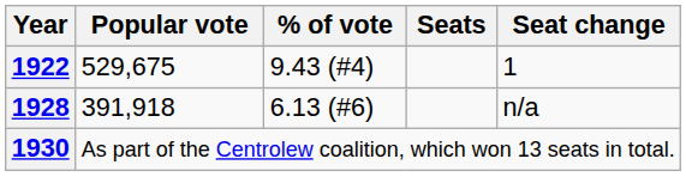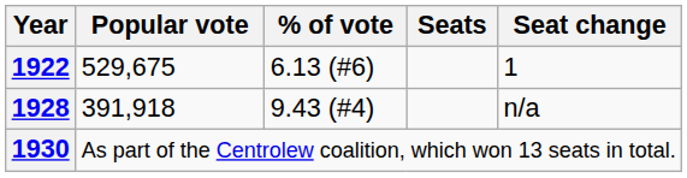1922 | % of vote: 9.43 (#4) -> 6.13 (#6)
1928 | % of vote: 6.13 (#6) -> 9.43 (#4)
